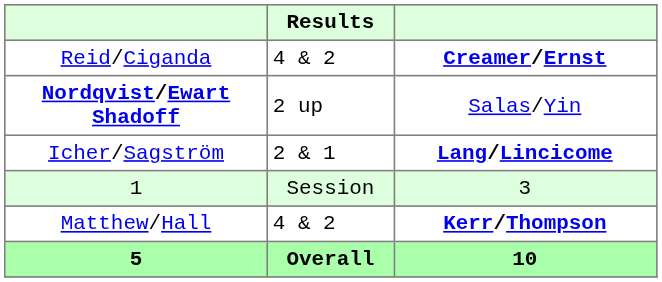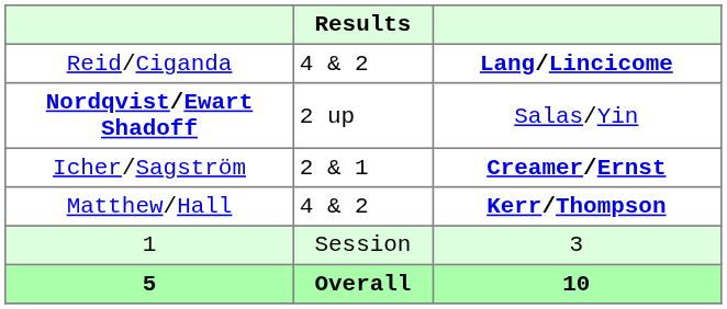Reid/Ciganda | column 3: Creamer/Ernst -> Lang/Lincicome
Icher/Sagström | column 3: Lang/Lincicome -> Creamer/Ernst
rows swapped: Matthew/Hall <-> 1
